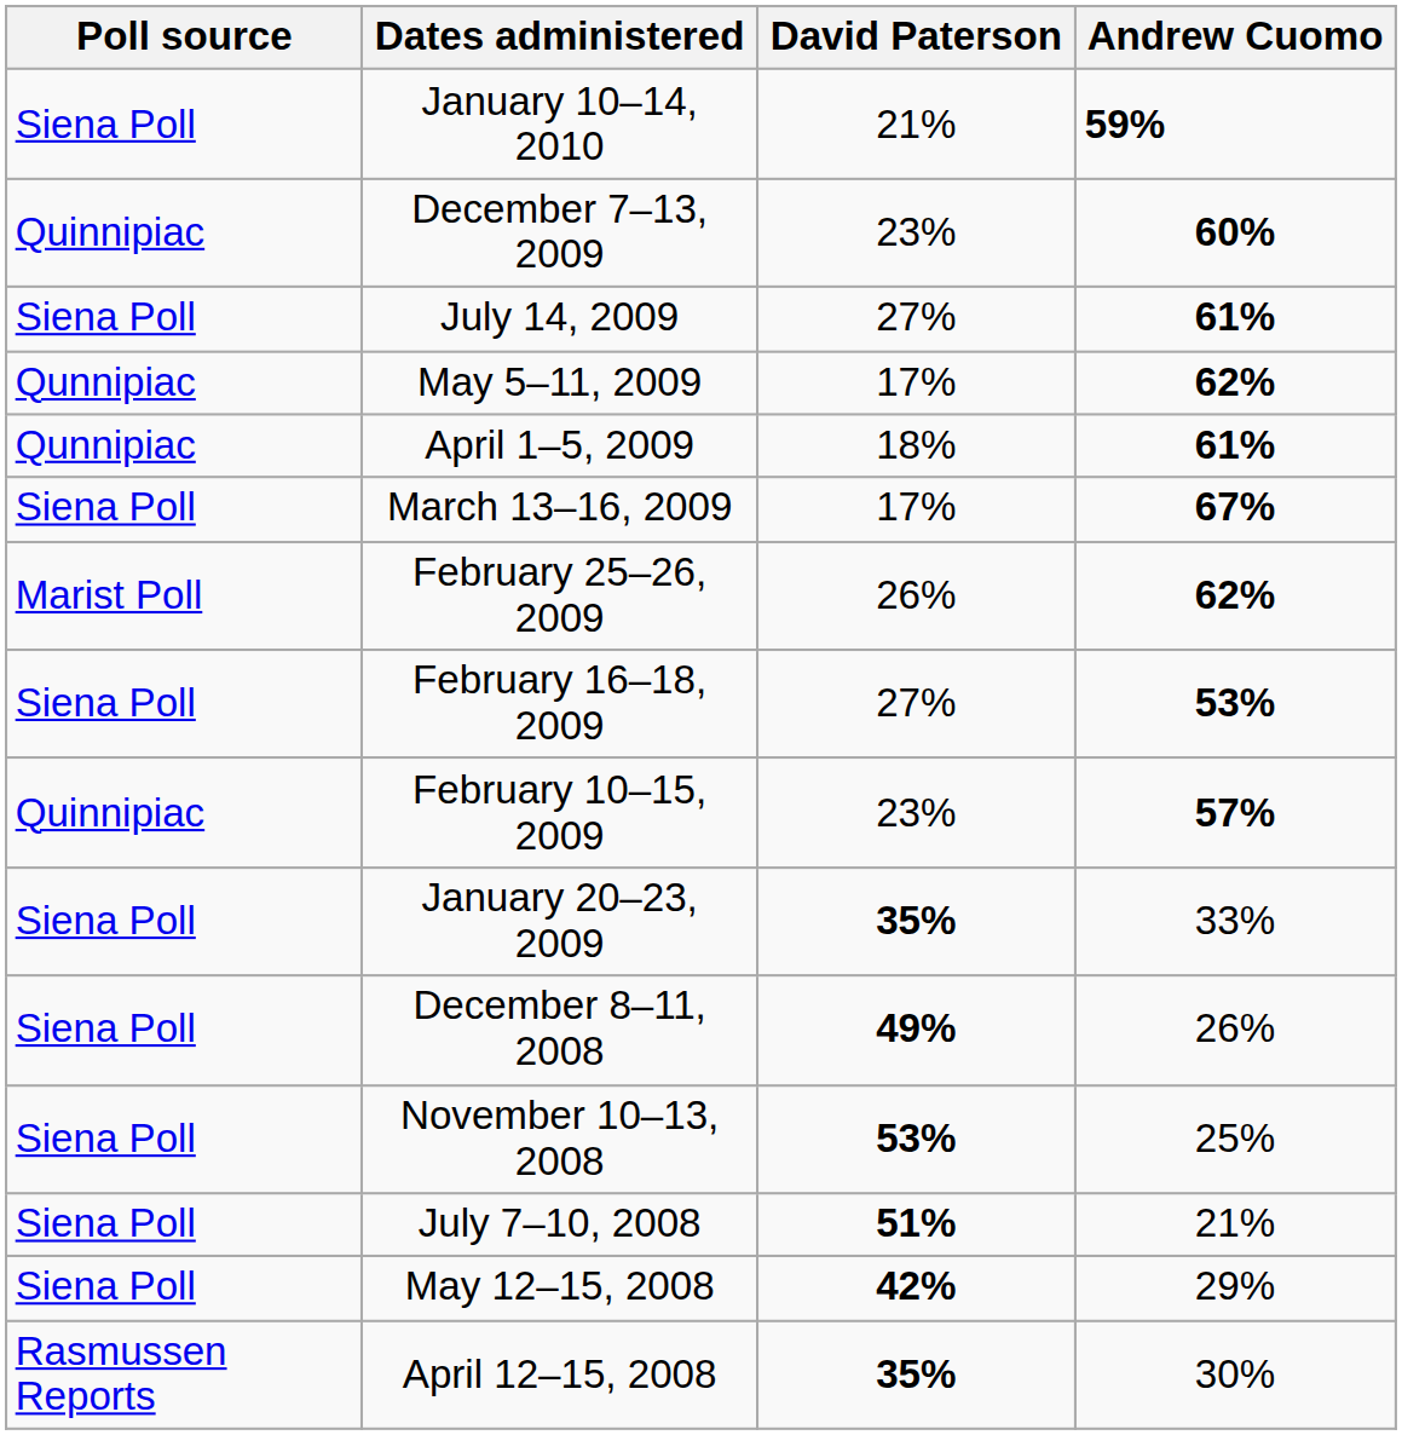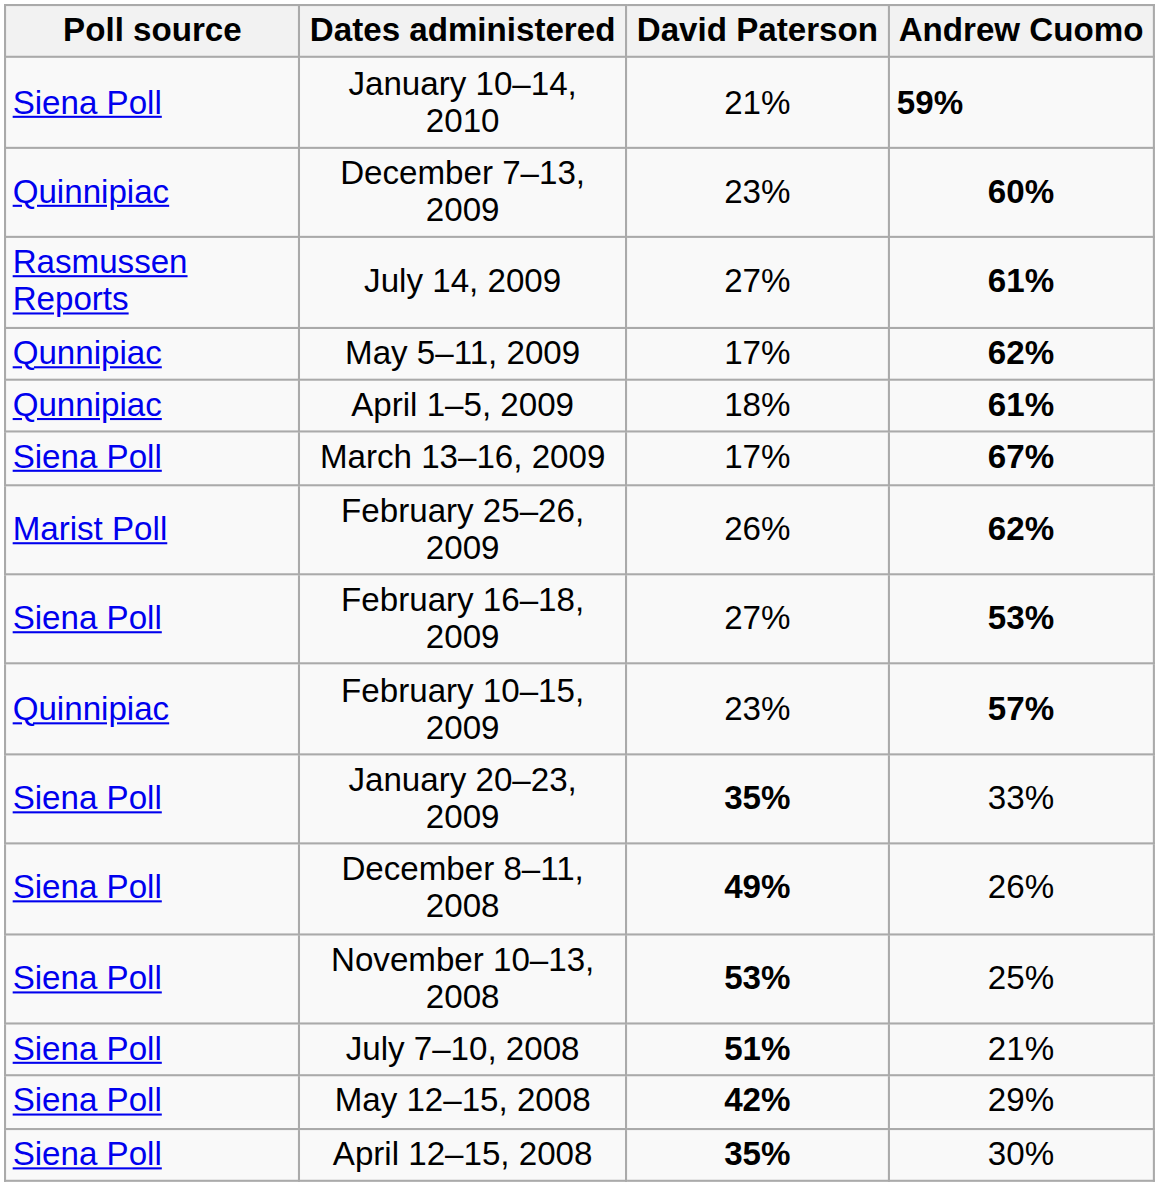July 14, 2009 | Poll source: Siena Poll -> Rasmussen Reports
April 12–15, 2008 | Poll source: Rasmussen Reports -> Siena Poll
